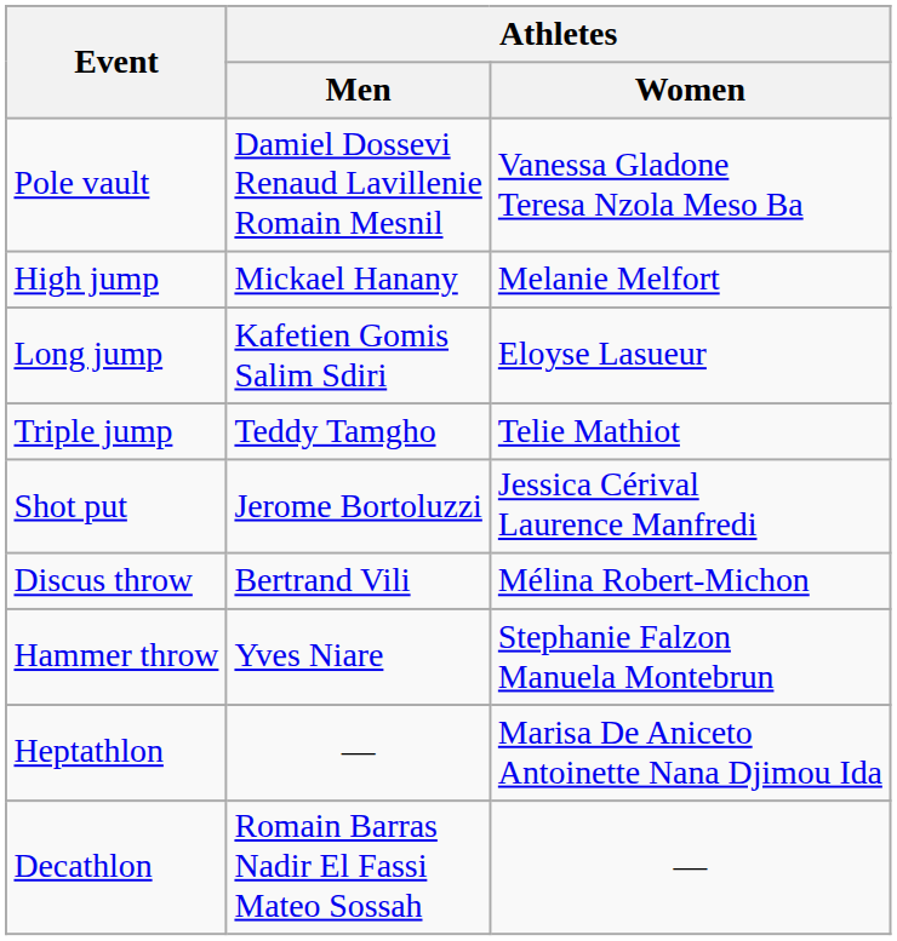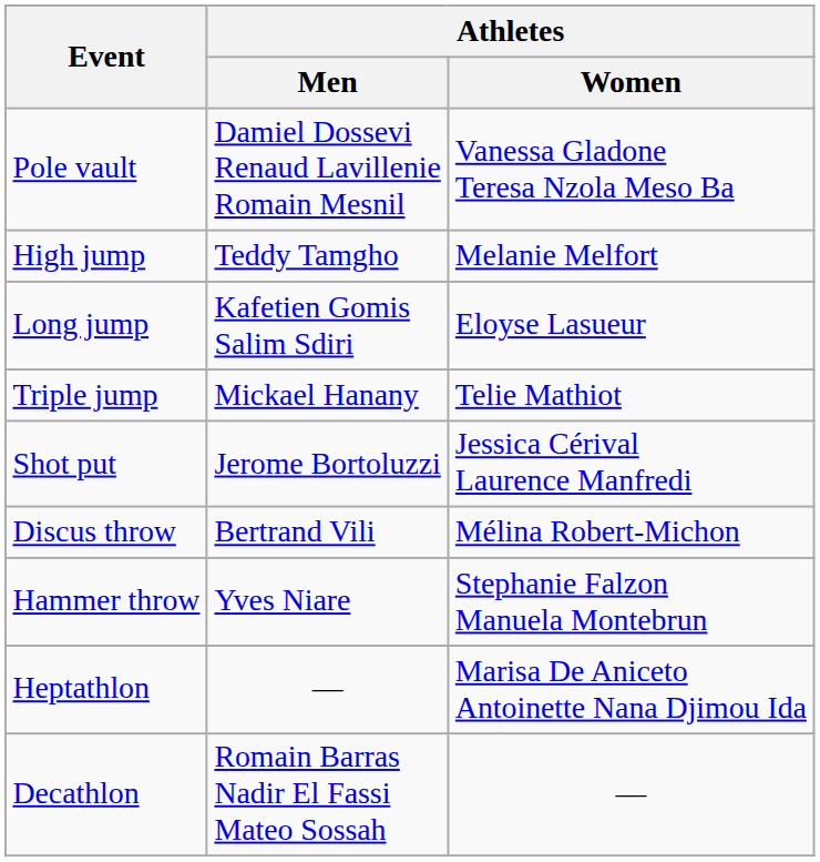High jump | Athletes / Men: Mickael Hanany -> Teddy Tamgho
Triple jump | Athletes / Men: Teddy Tamgho -> Mickael Hanany
